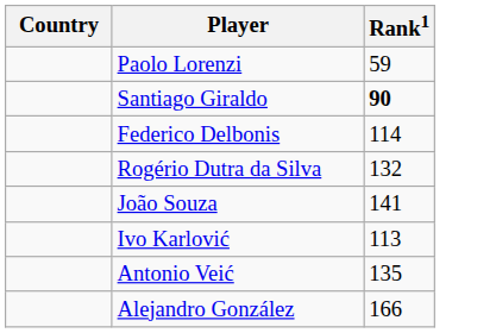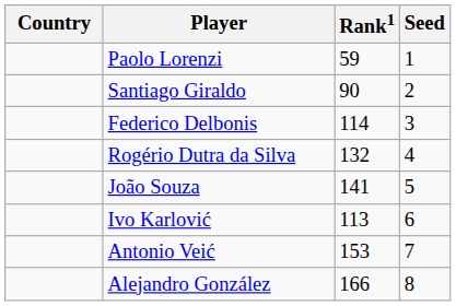+ column: Seed | 1 | 2 | 3 | 4 | 5 | 6 | 7 | 8
Santiago Giraldo | Rank1: bold -> normal
Antonio Veić | Rank1: 135 -> 153
